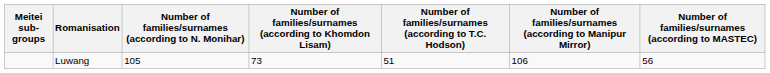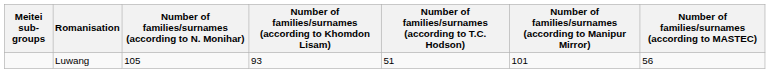Luwang | Number of families/surnames (according to Khomdon Lisam): 73 -> 93
Luwang | Number of families/surnames (according to Manipur Mirror): 106 -> 101
